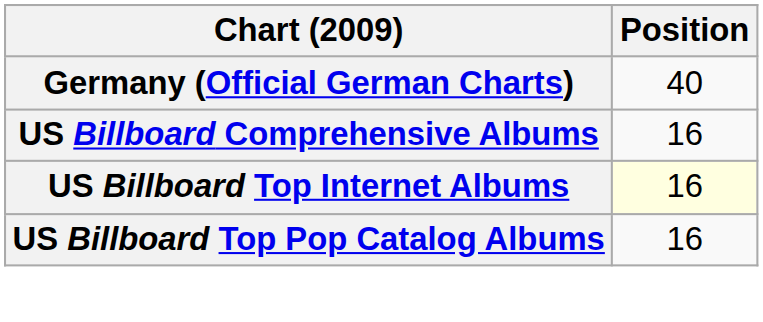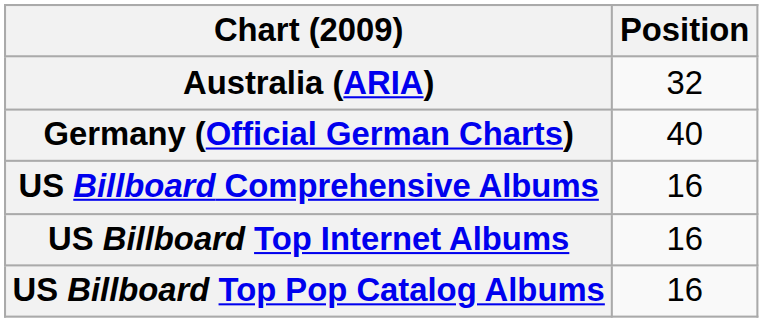+ row: Australia (ARIA) | 32
US Billboard Top Internet Albums | Position: lightyellow background -> no background
